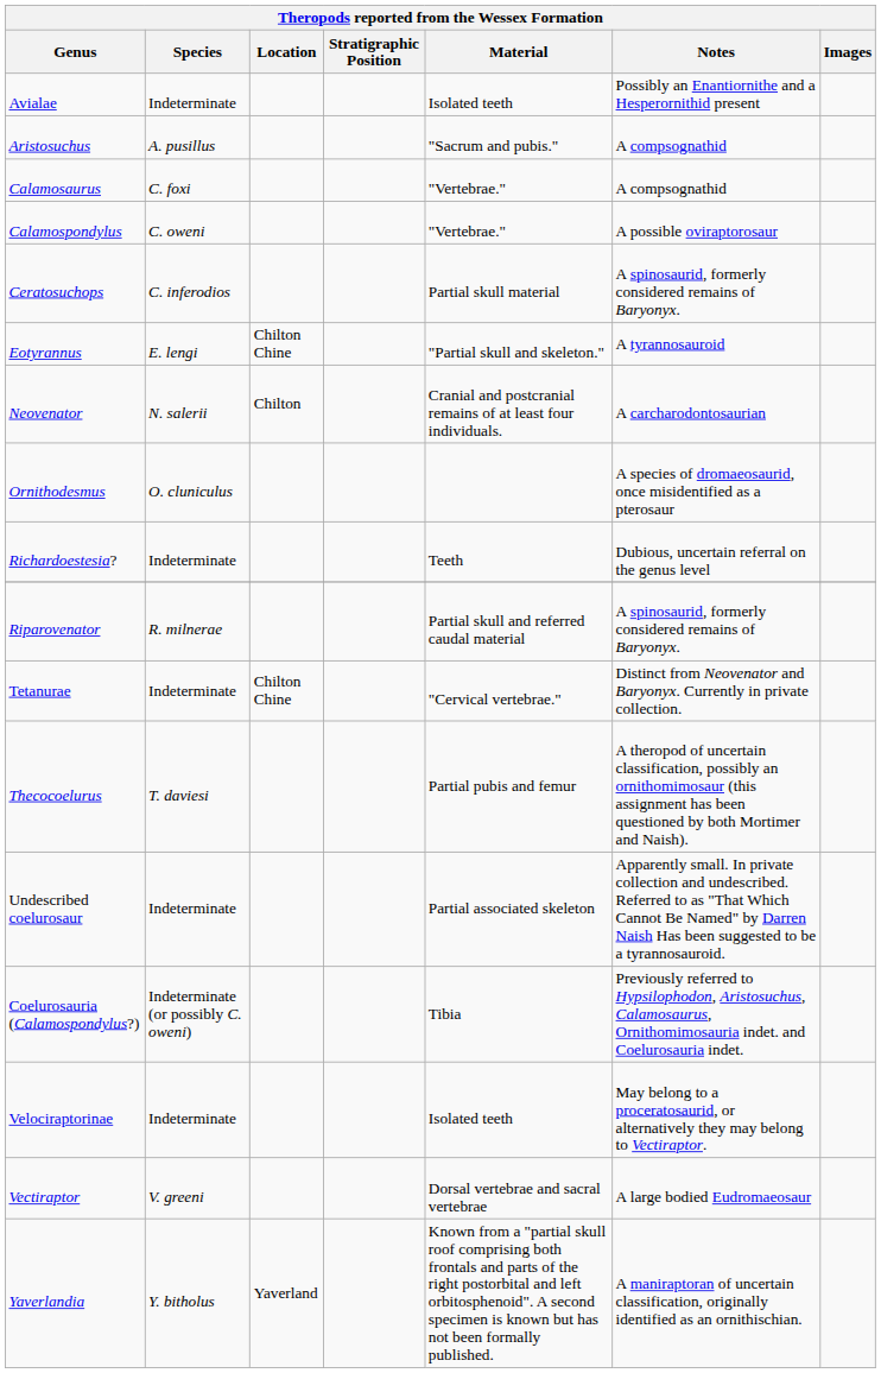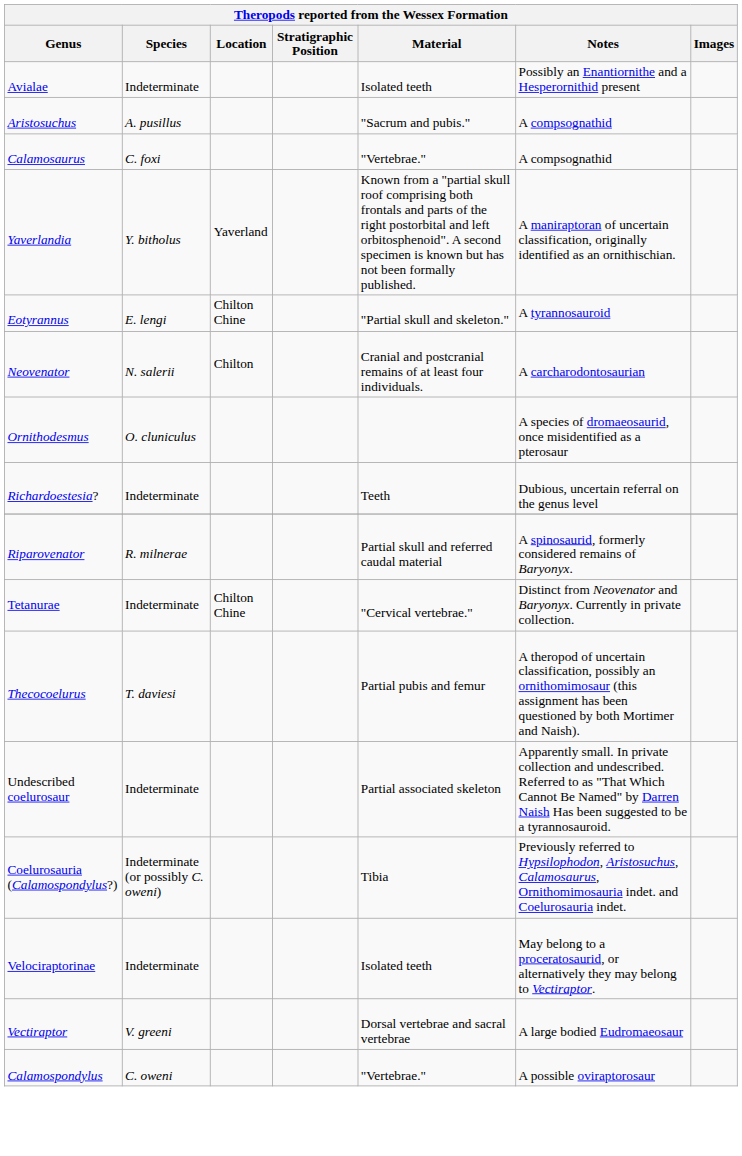rows swapped: Calamospondylus <-> Yaverlandia
- row: Ceratosuchops | C. inferodios | Partial skull material | A spinosaurid, formerly considered remains of Baryonyx.
